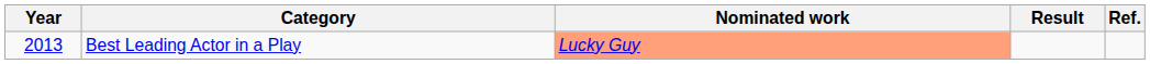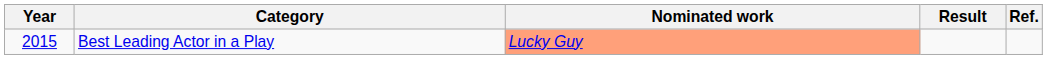Best Leading Actor in a Play | Year: 2013 -> 2015
